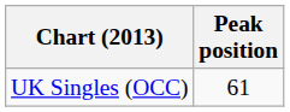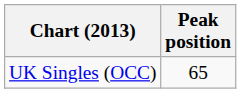UK Singles (OCC) | Peak position: 61 -> 65
